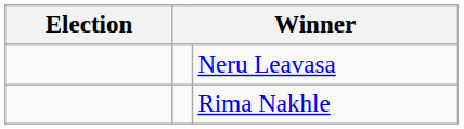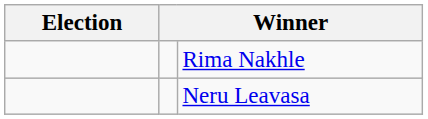rows swapped: Neru Leavasa <-> Rima Nakhle
